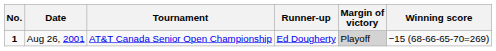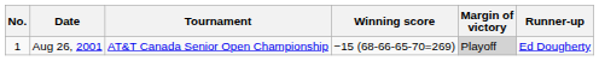columns swapped: Winning score <-> Runner-up
Aug 26, 2001 | No.: bold -> normal
